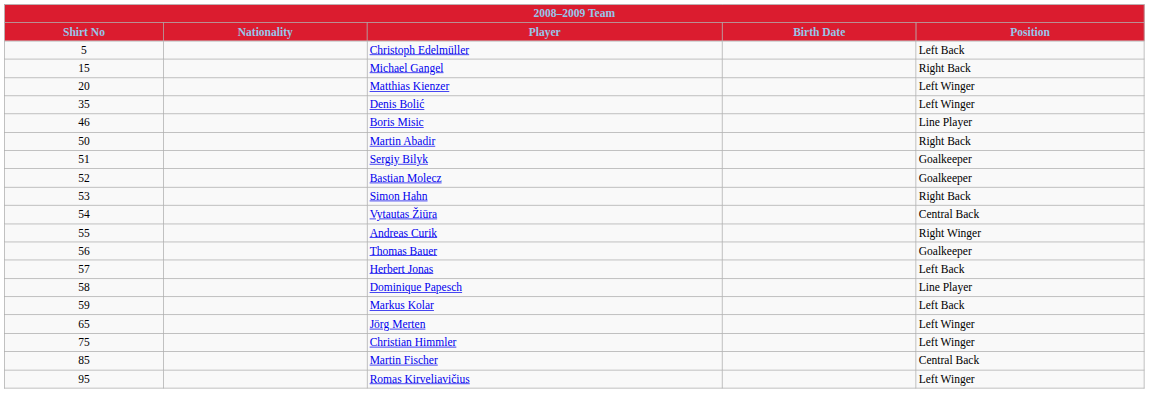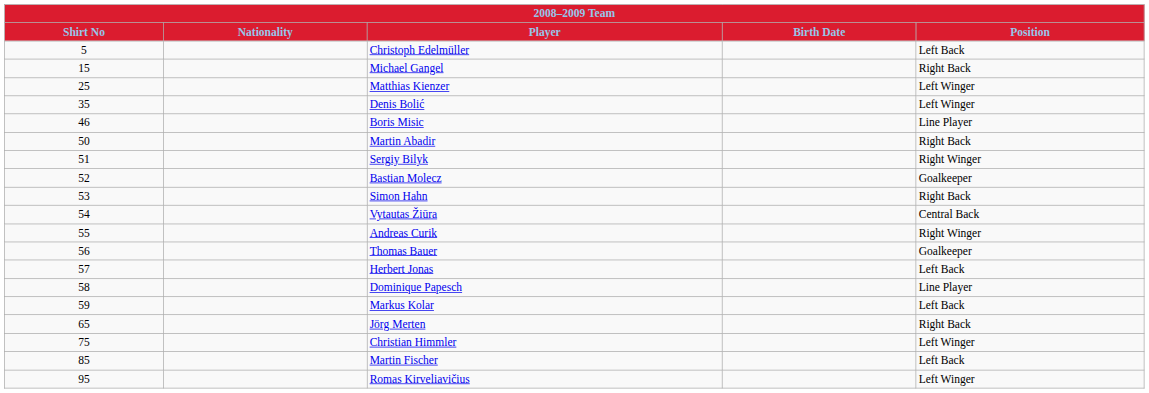Matthias Kienzer | Shirt No: 20 -> 25
Sergiy Bilyk | Position: Goalkeeper -> Right Winger
Jörg Merten | Position: Left Winger -> Right Back
Martin Fischer | Position: Central Back -> Left Back
